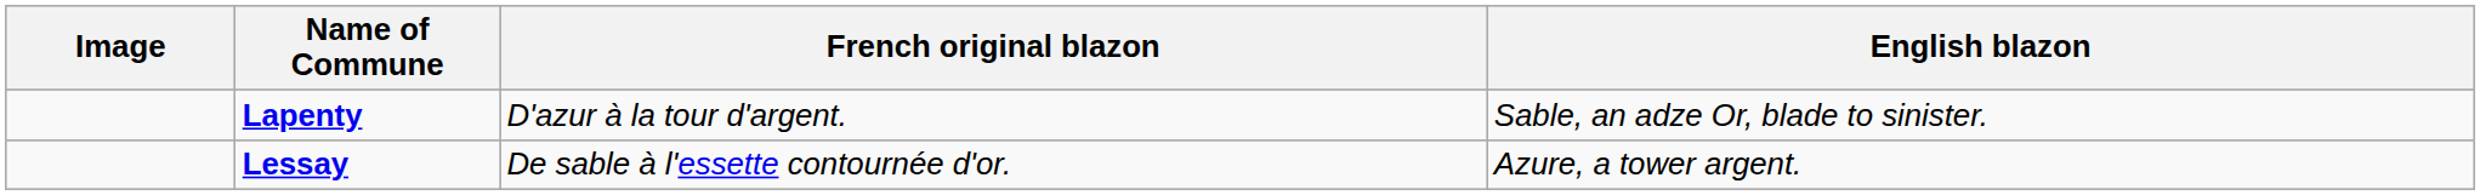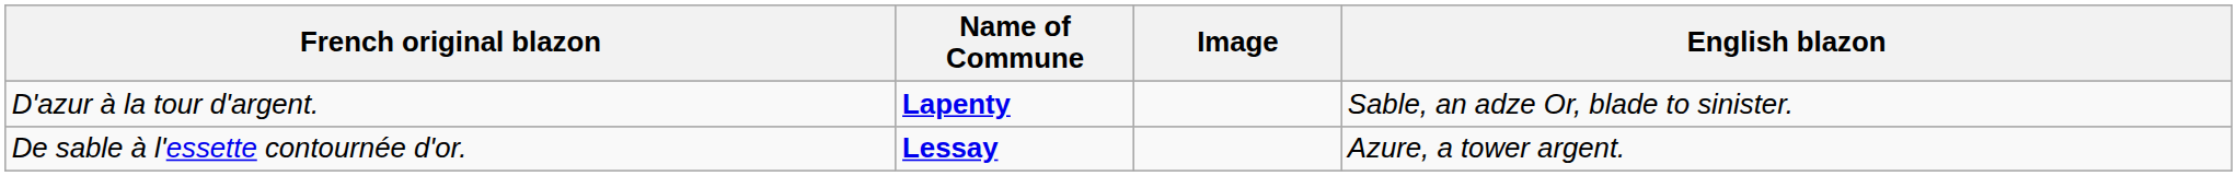columns swapped: Image <-> French original blazon
